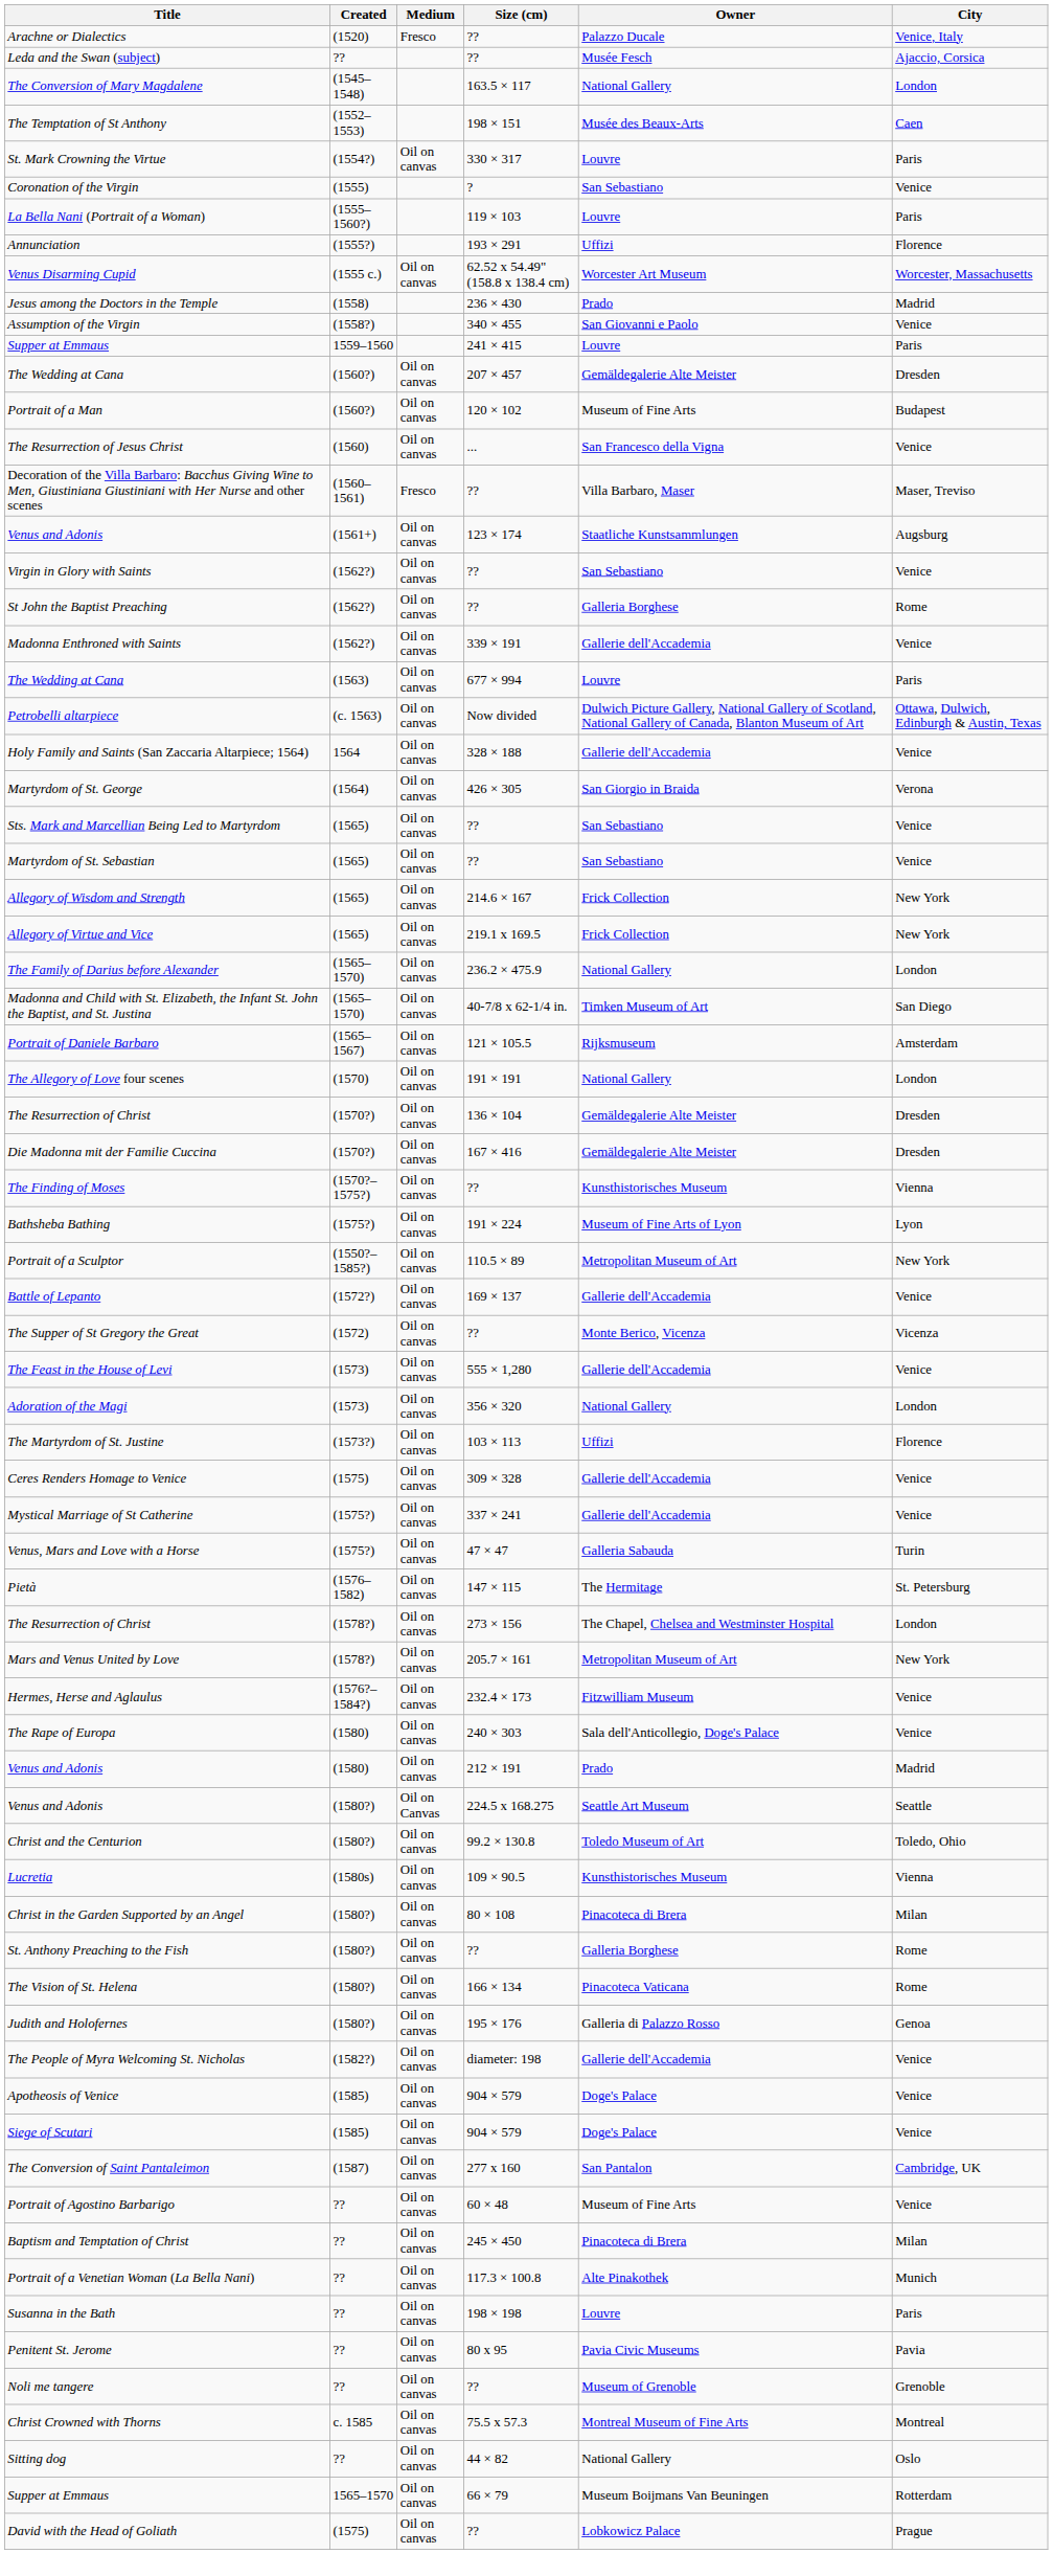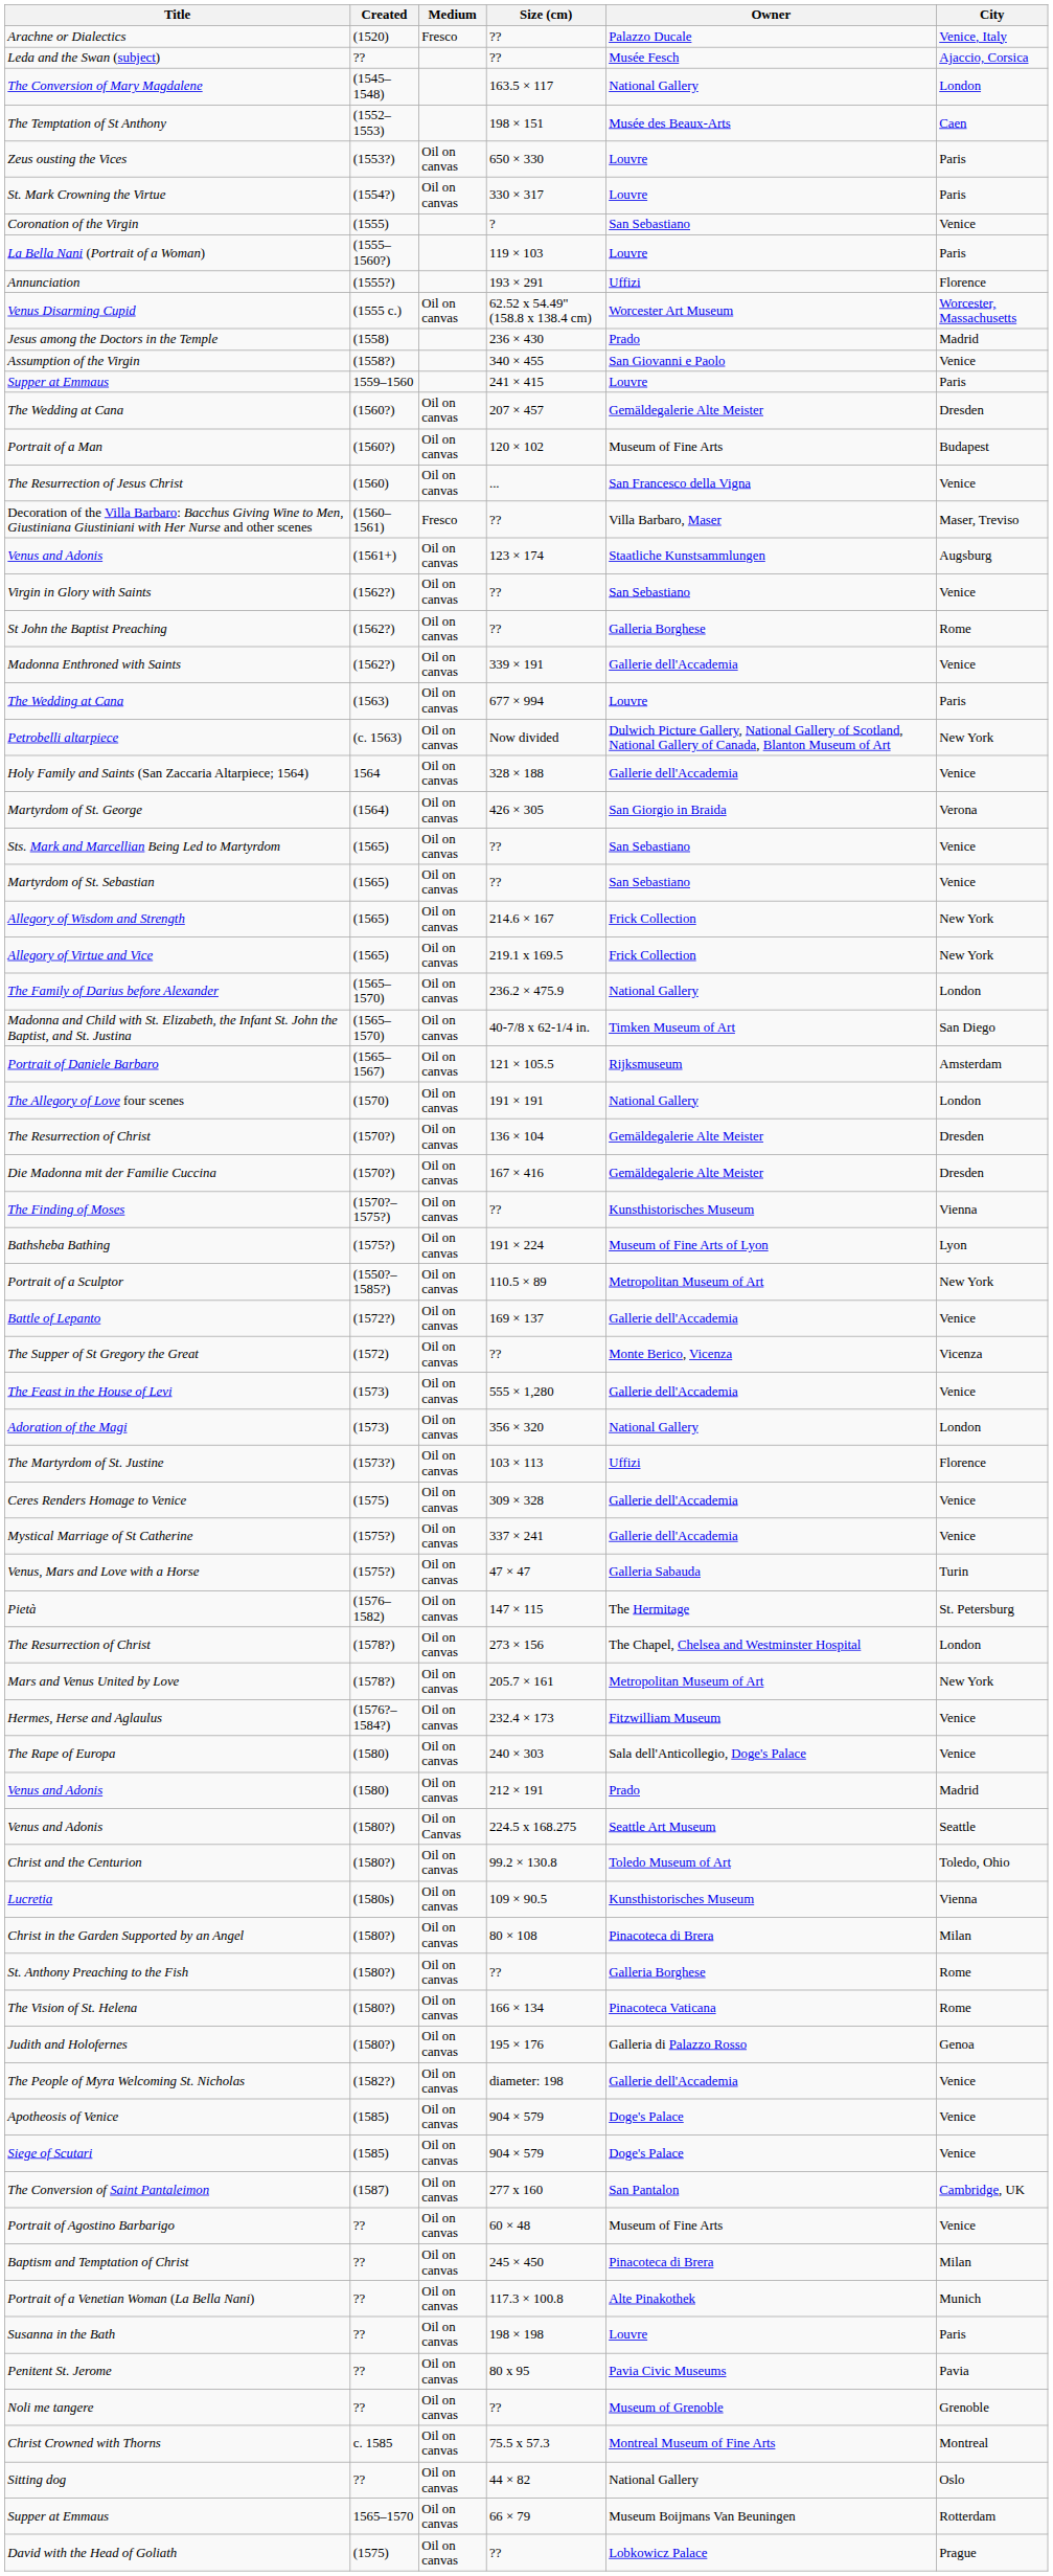+ row: Zeus ousting the Vices | (1553?) | Oil on canvas | 650 × 330 | Louvre | Paris
Petrobelli altarpiece | City: Ottawa, Dulwich, Edinburgh & Austin, Texas -> New York
